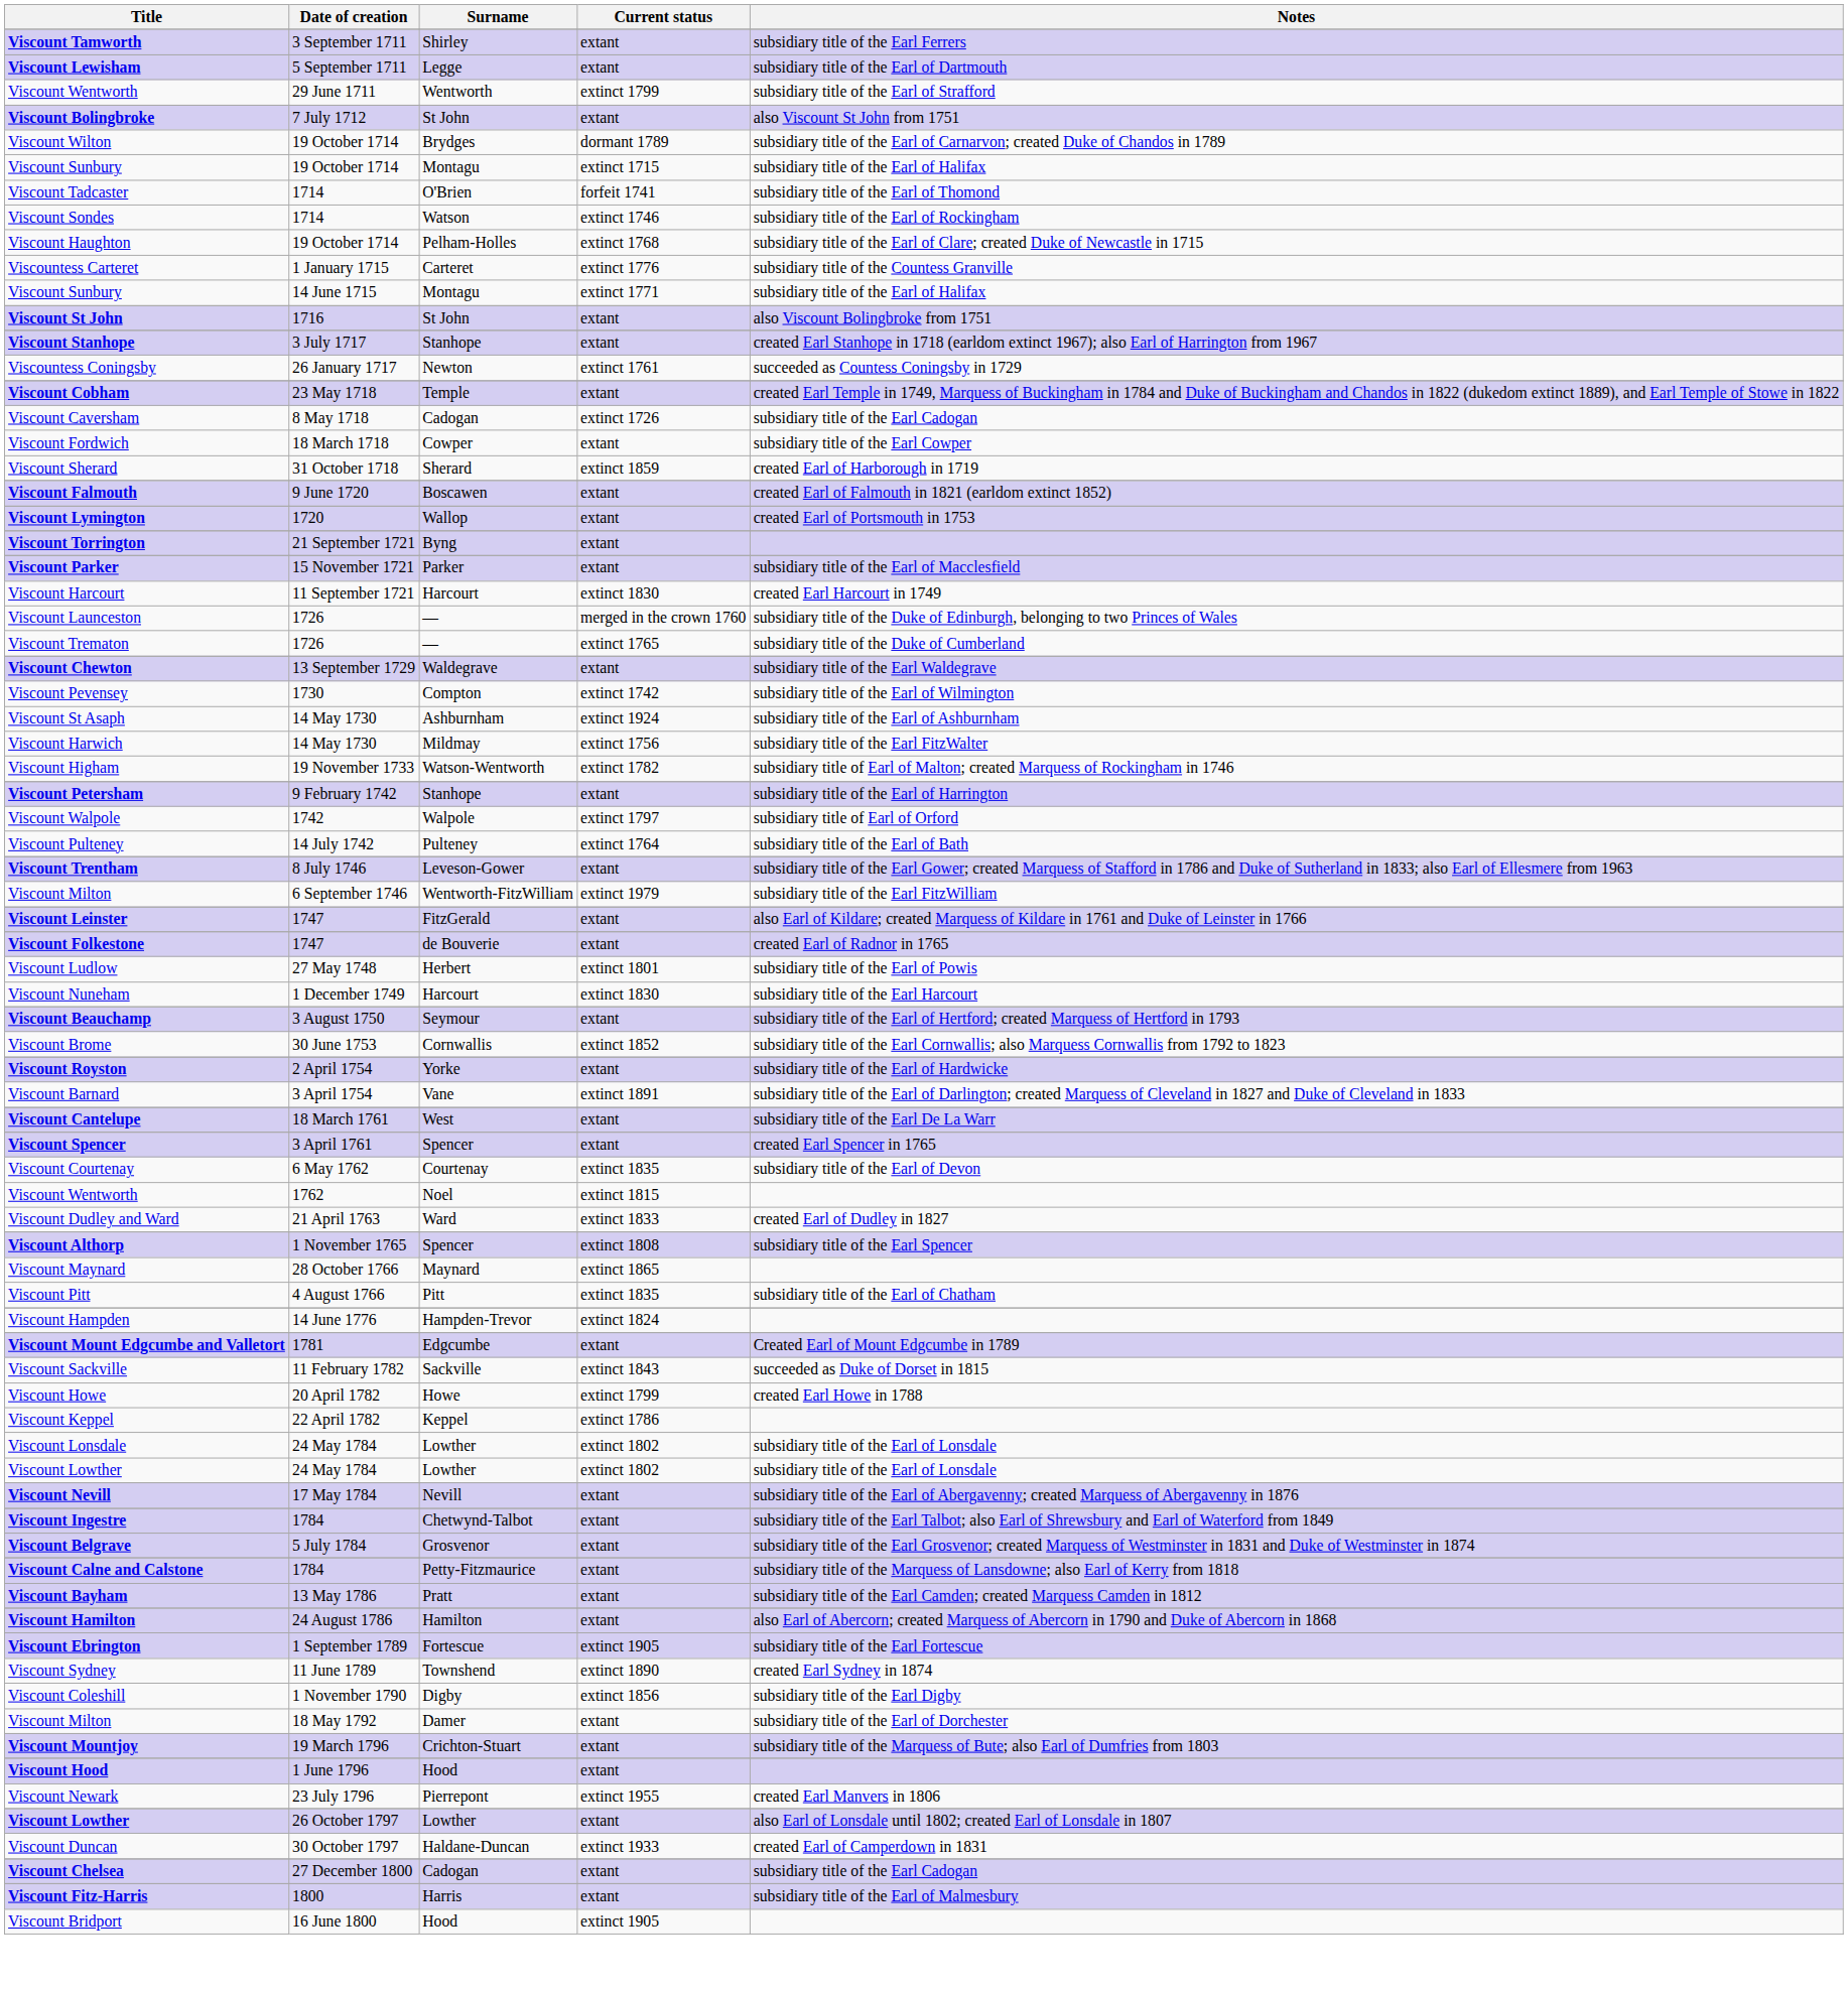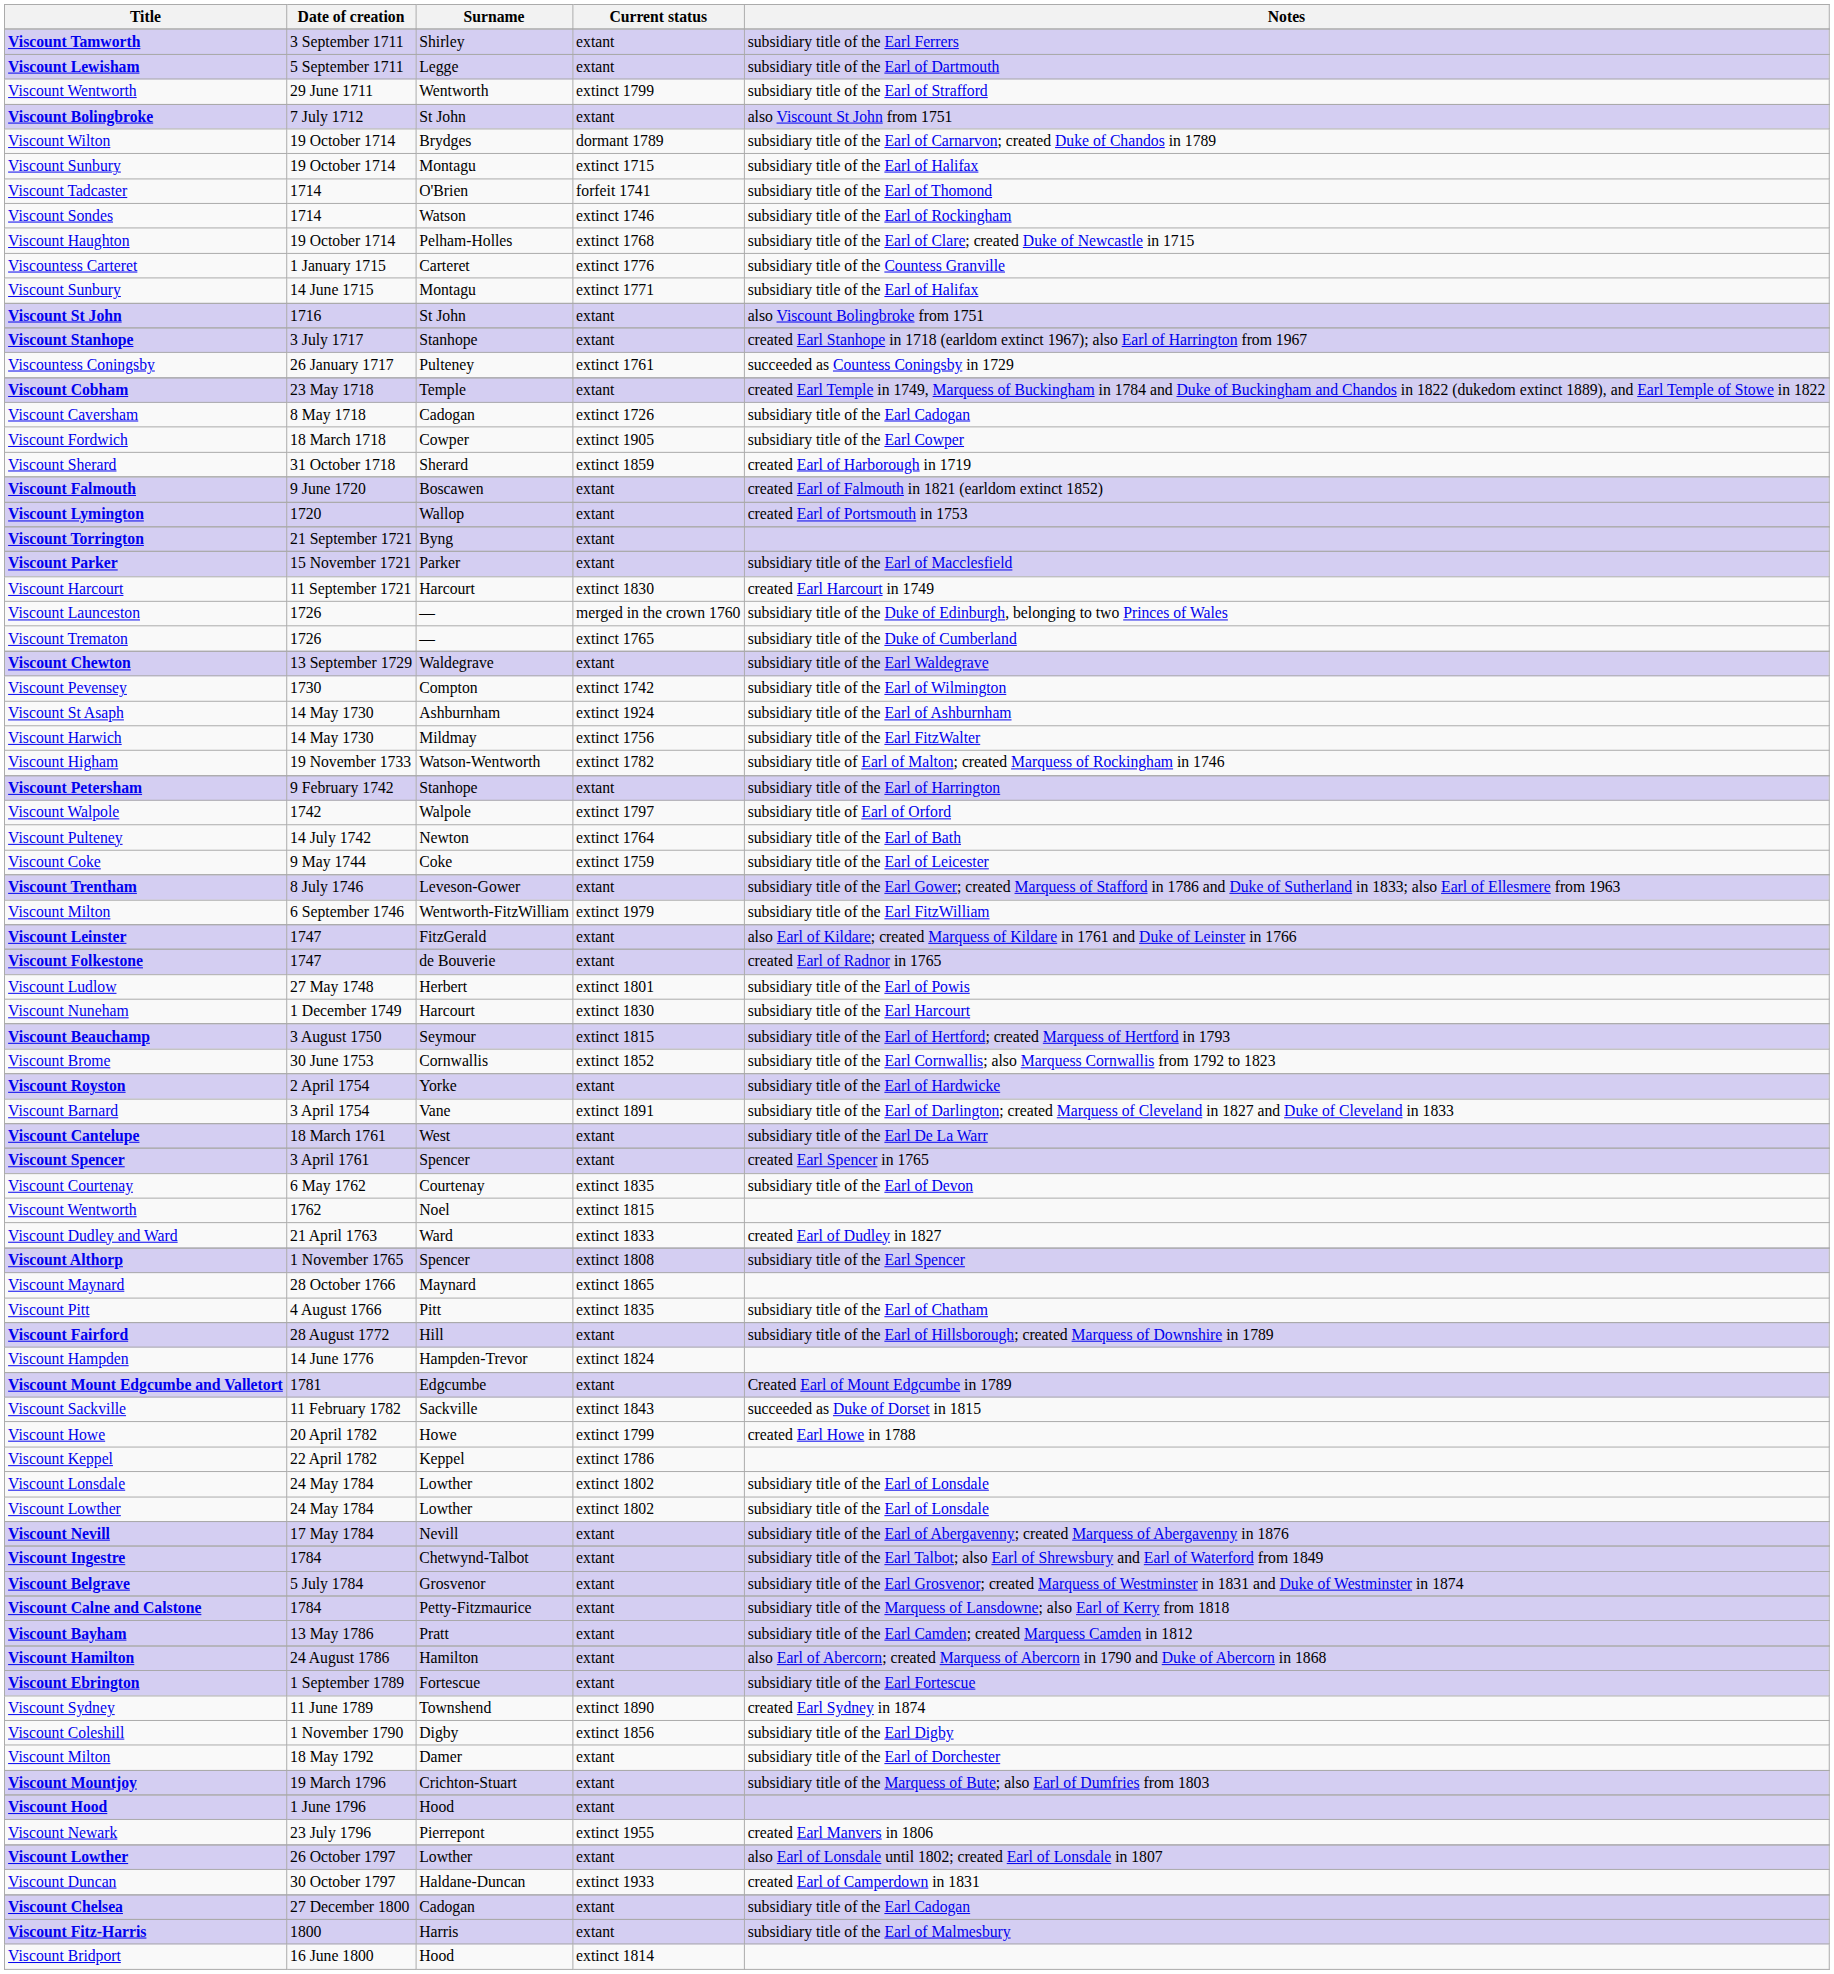Viscountess Coningsby | Surname: Newton -> Pulteney
Viscount Fordwich | Current status: extant -> extinct 1905
Viscount Pulteney | Surname: Pulteney -> Newton
+ row: Viscount Coke | 9 May 1744 | Coke | extinct 1759 | subsidiary title of the Earl of Leicester
Viscount Beauchamp | Current status: extant -> extinct 1815
+ row: Viscount Fairford | 28 August 1772 | Hill | extant | subsidiary title of the Earl of Hillsborough; created Marquess of Downshire in 1789
Viscount Ebrington | Current status: extinct 1905 -> extant
Viscount Bridport | Current status: extinct 1905 -> extinct 1814
